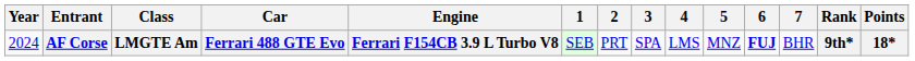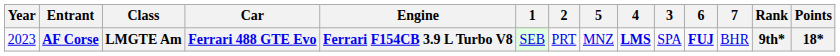columns swapped: 3 <-> 5
AF Corse | Year: 2024 -> 2023
AF Corse | 4: normal -> bold
